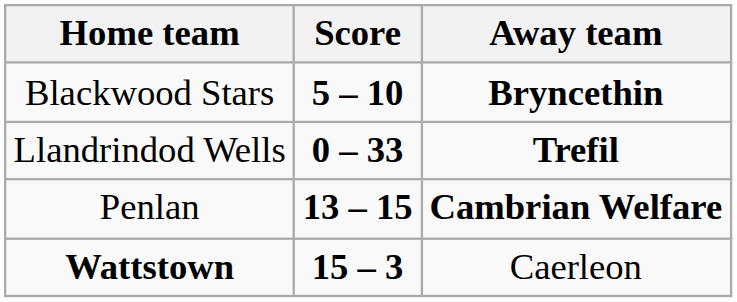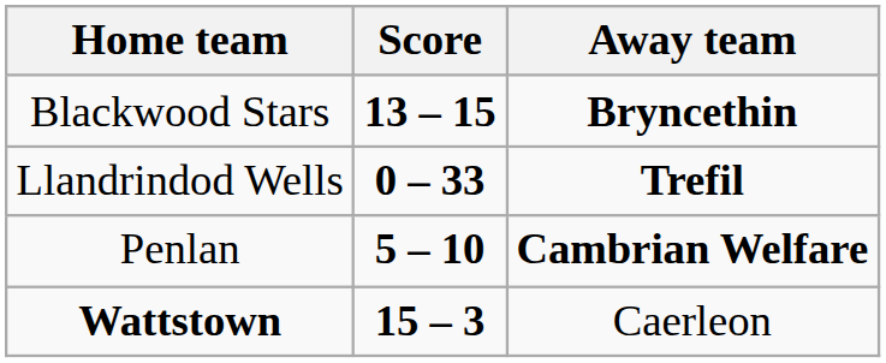Blackwood Stars | Score: 5 – 10 -> 13 – 15
Penlan | Score: 13 – 15 -> 5 – 10
